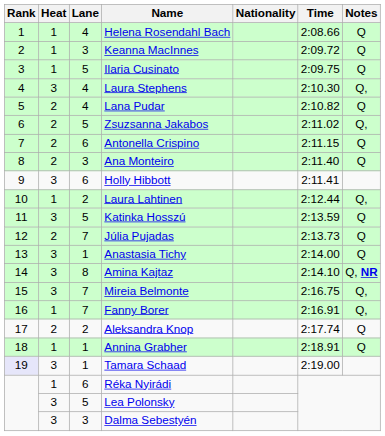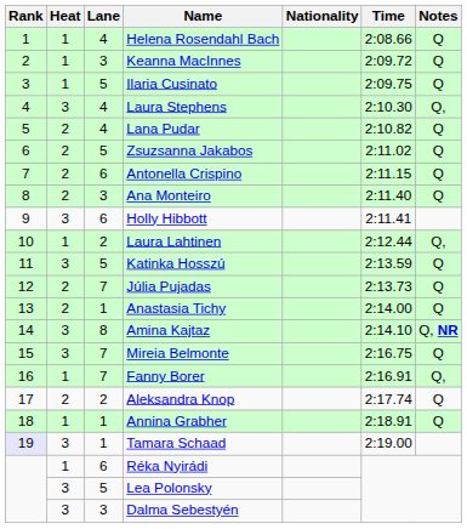Zsuzsanna Jakabos | Notes: Q, -> Q
Anastasia Tichy | Heat: 3 -> 2
Mireia Belmonte | Notes: Q, -> Q
